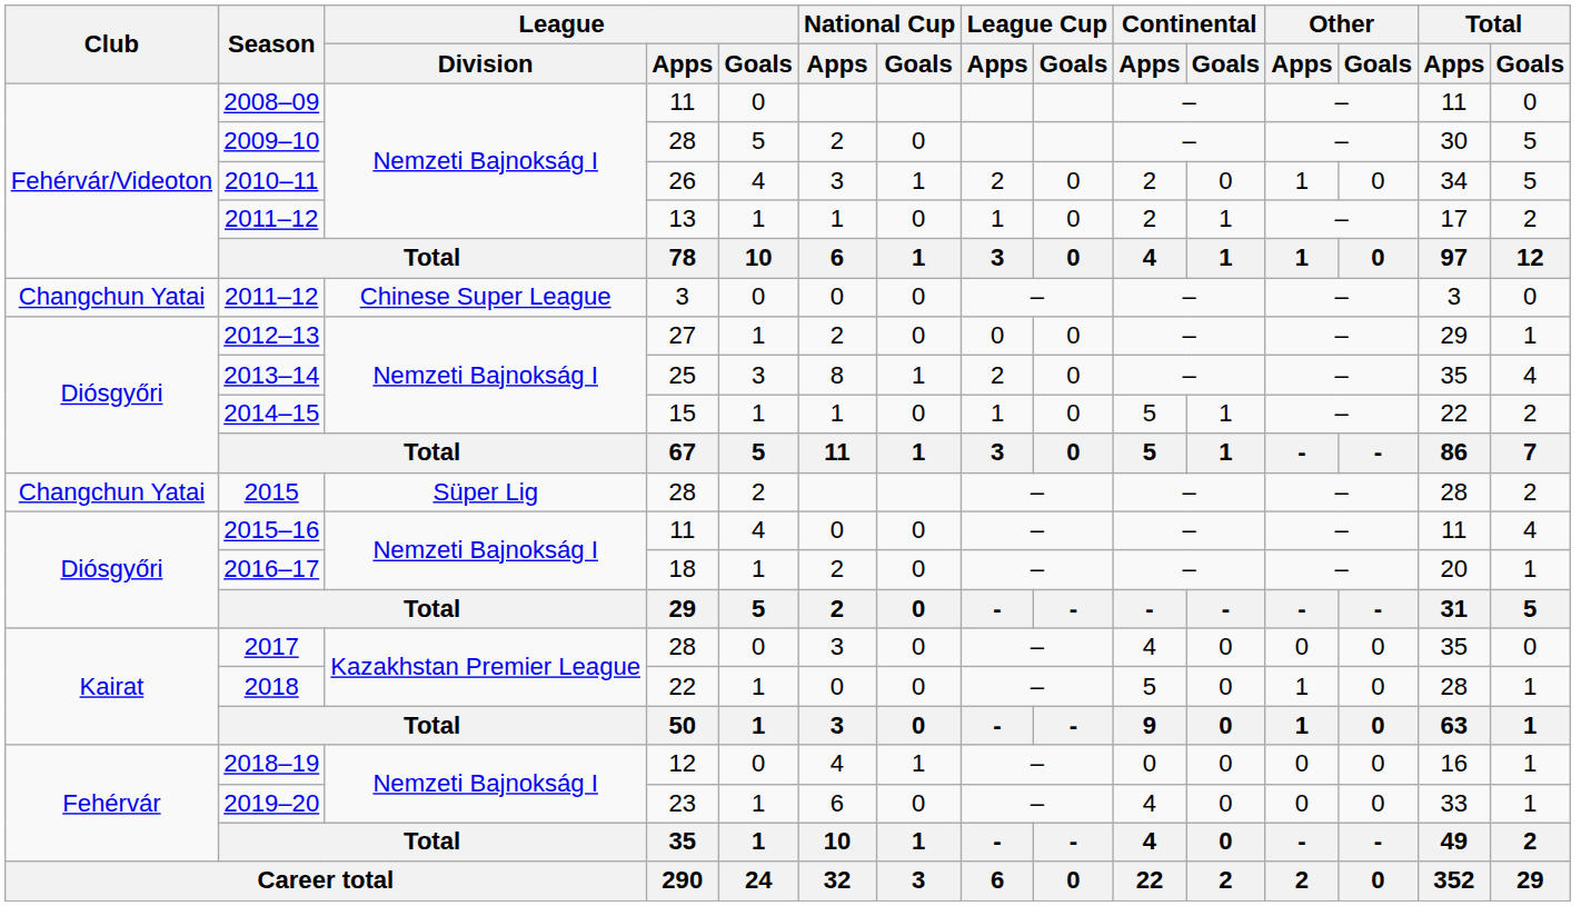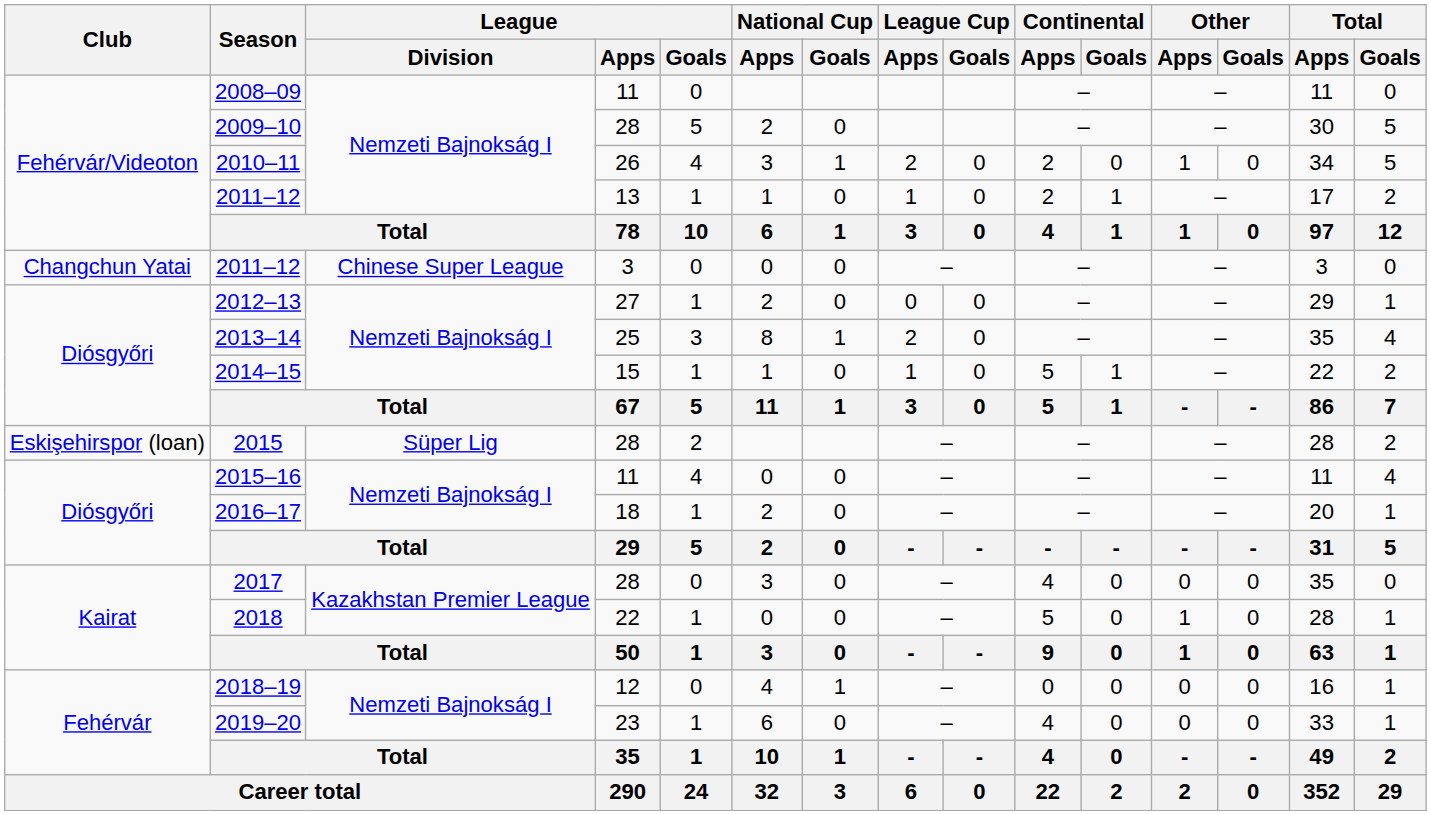2015 | Club: Changchun Yatai -> Eskişehirspor (loan)
